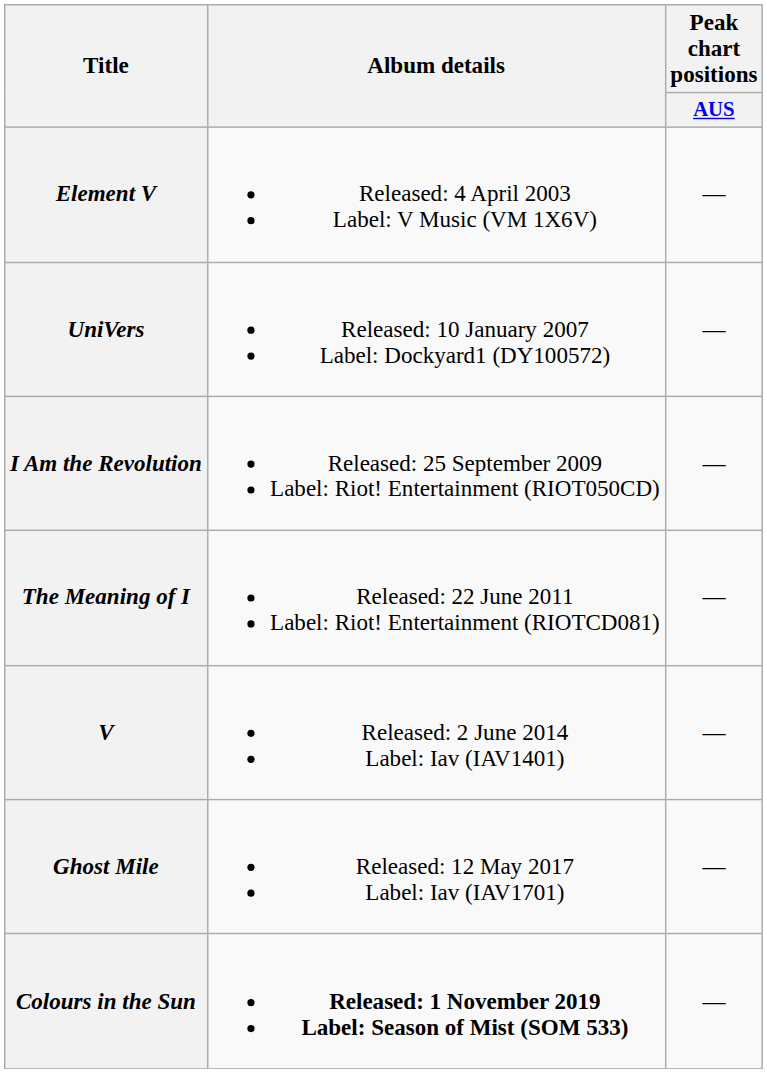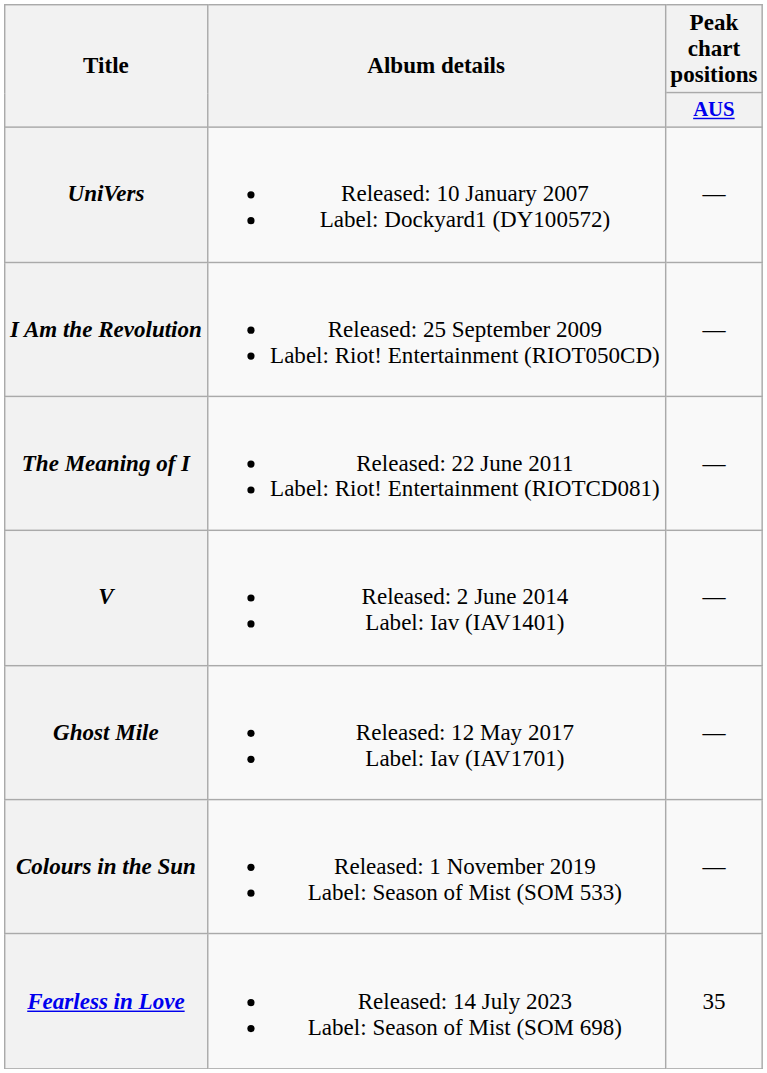- row: Element V | Released: 4 April 2003 Label: V Music (VM 1X6V) | —
Colours in the Sun | Album details: bold -> normal
+ row: Fearless in Love | Released: 14 July 2023 Label: Season of Mist (SOM 698) | 35
